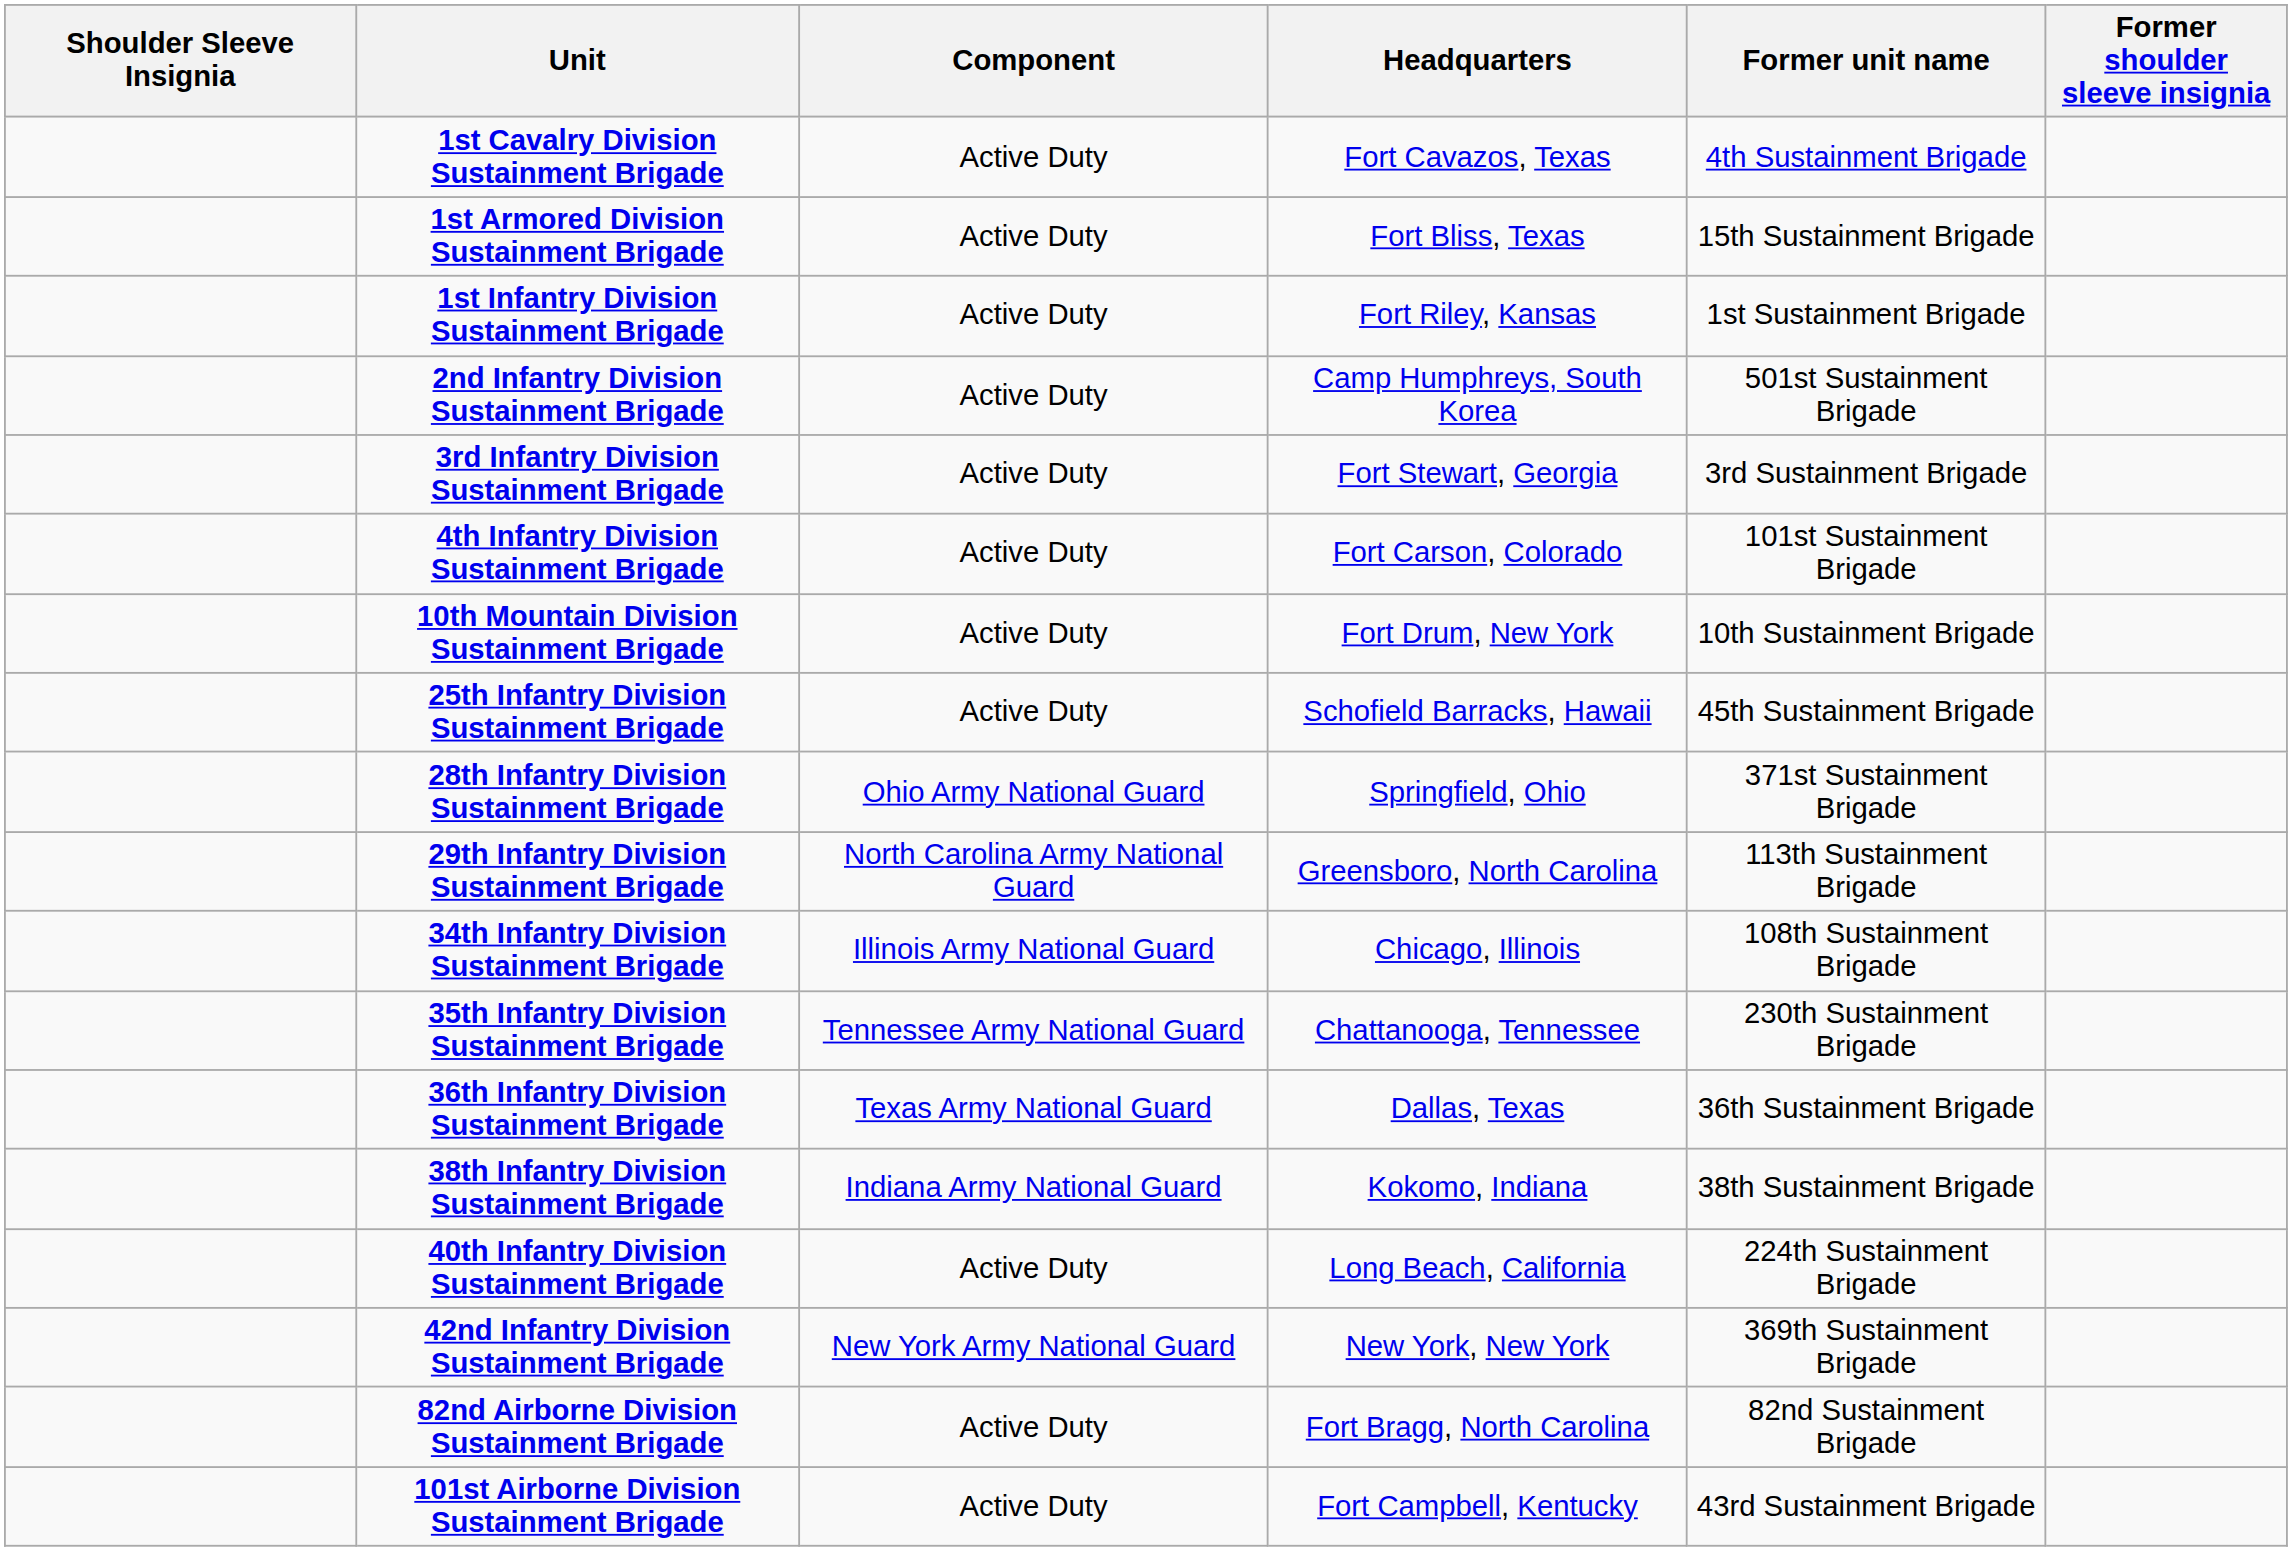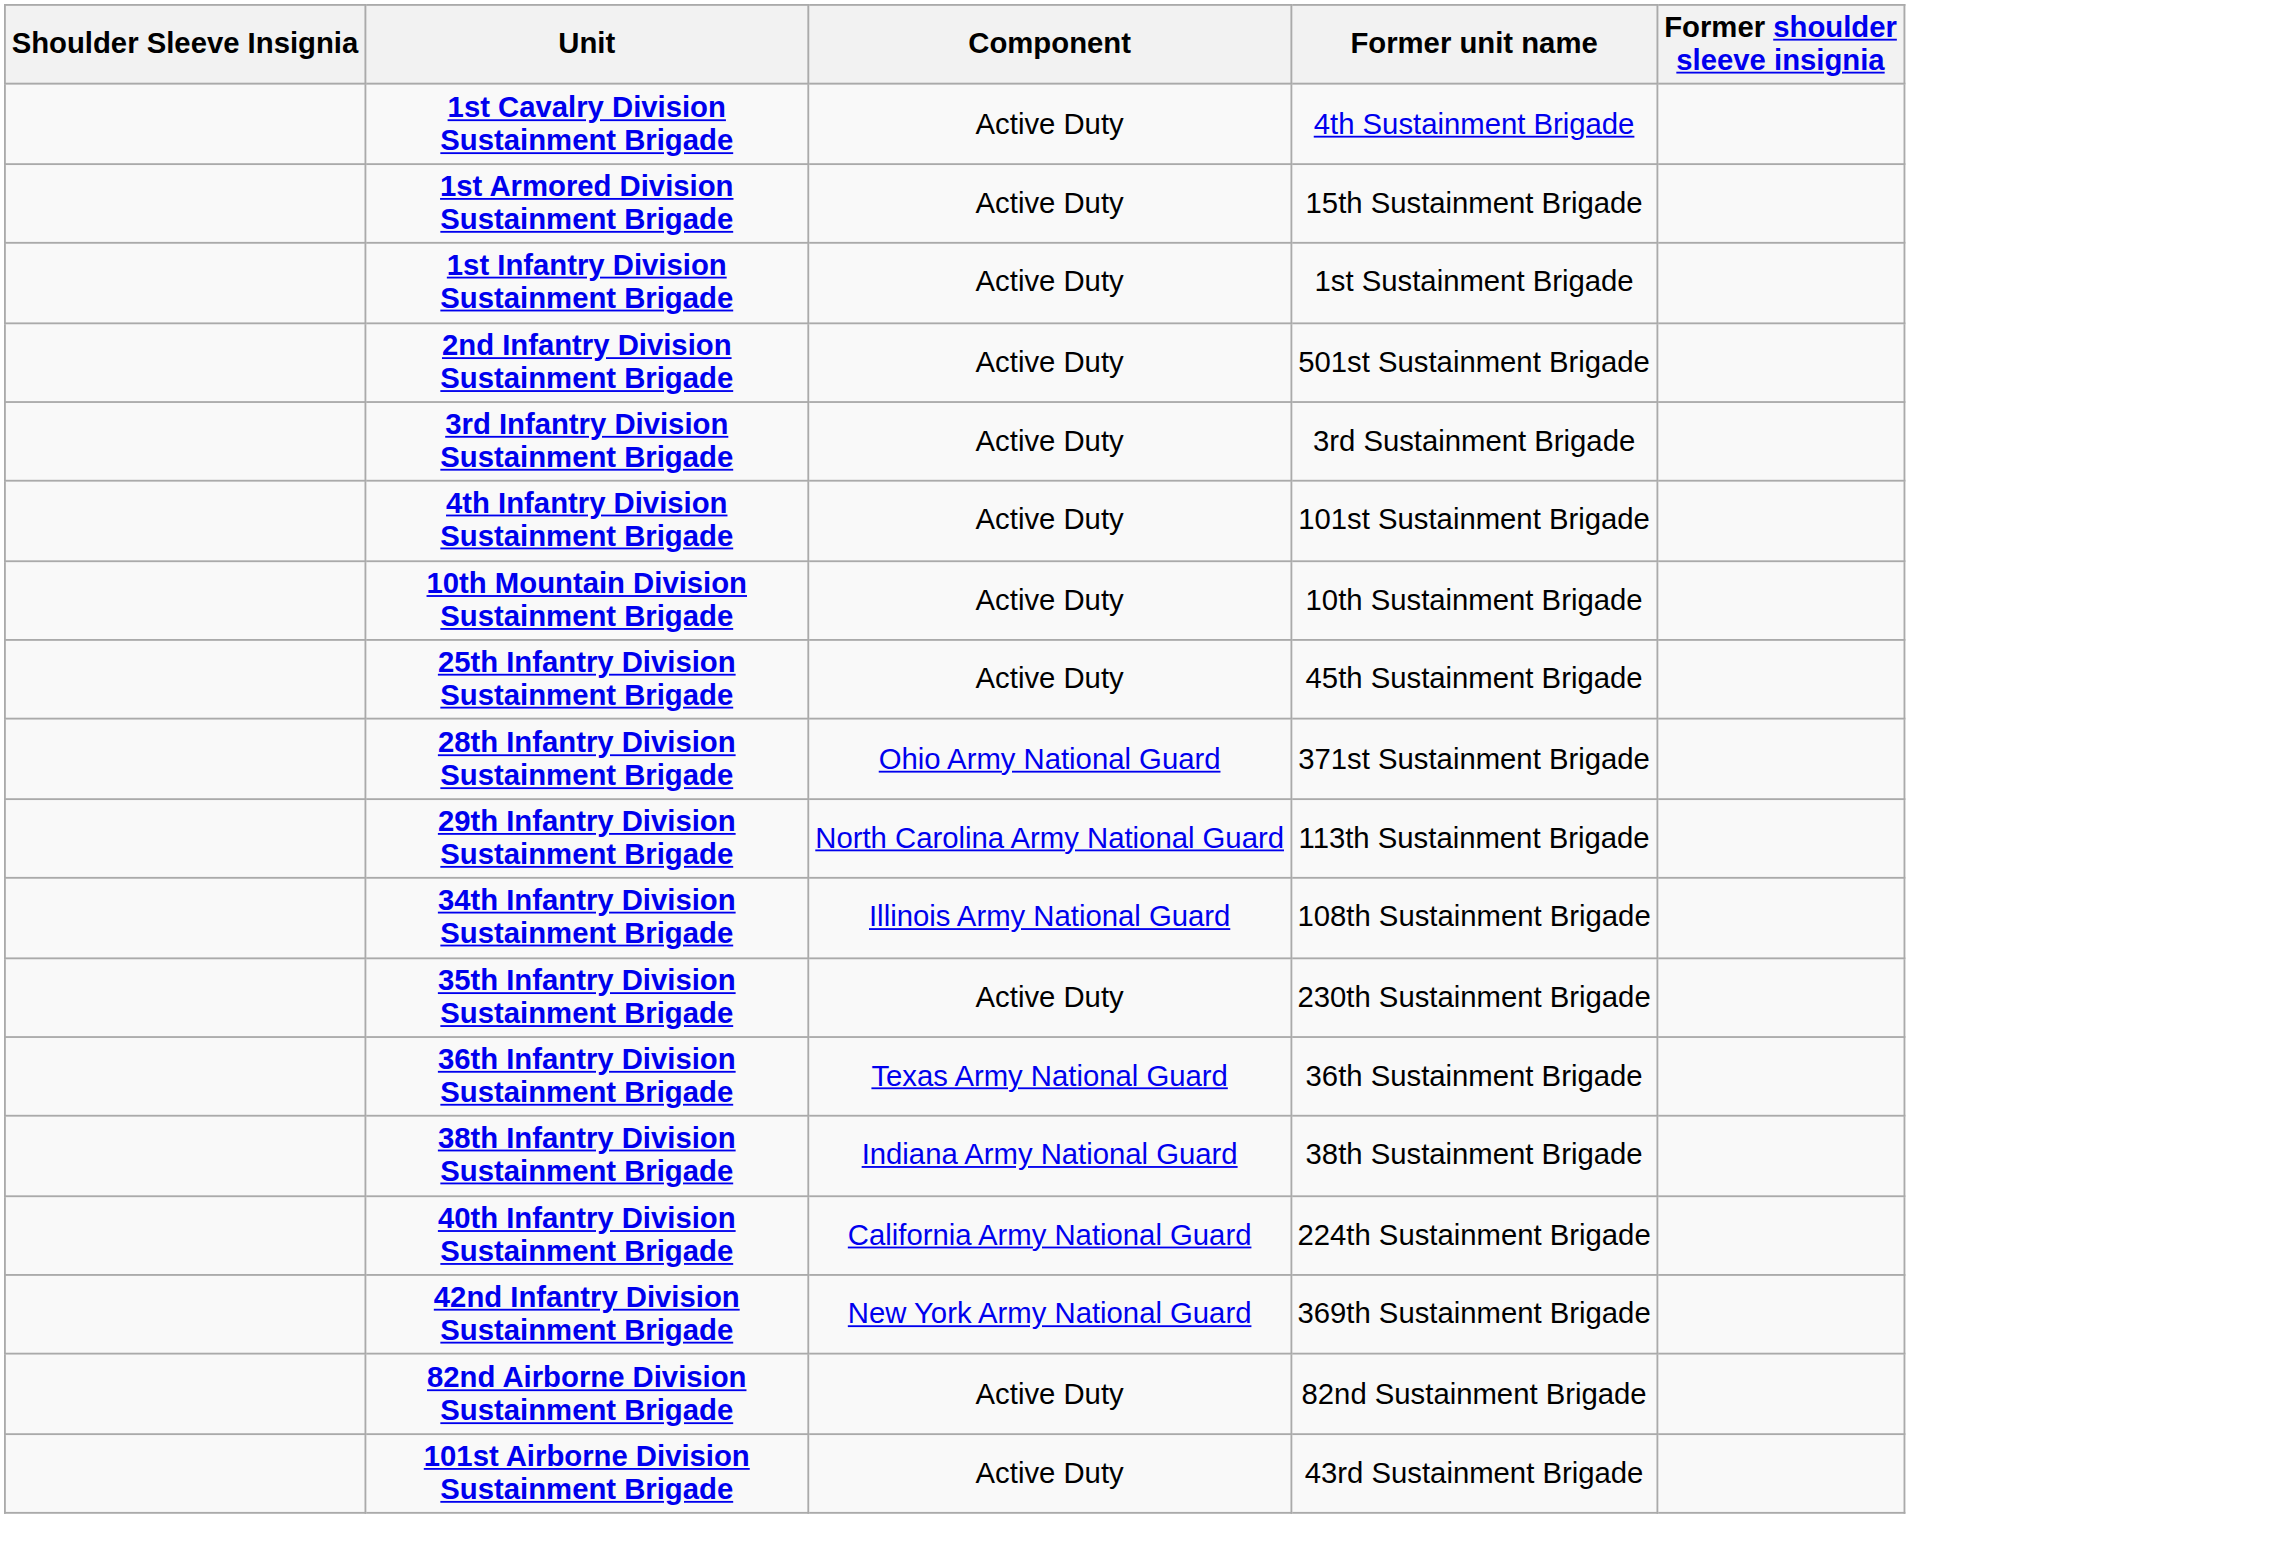- column: Headquarters | Fort Cavazos, Texas | Fort Bliss, Texas | Fort Riley, Kansas | Camp Humphreys, South Korea | Fort Stewart, Georgia | Fort Carson, Colorado | Fort Drum, New York | Schofield Barracks, Hawaii | Springfield, Ohio | Greensboro, North Carolina | Chicago, Illinois | Chattanooga, Tennessee | Dallas, Texas | Kokomo, Indiana | Long Beach, California | New York, New York | Fort Bragg, North Carolina | Fort Campbell, Kentucky
35th Infantry Division Sustainment Brigade | Component: Tennessee Army National Guard -> Active Duty
40th Infantry Division Sustainment Brigade | Component: Active Duty -> California Army National Guard
